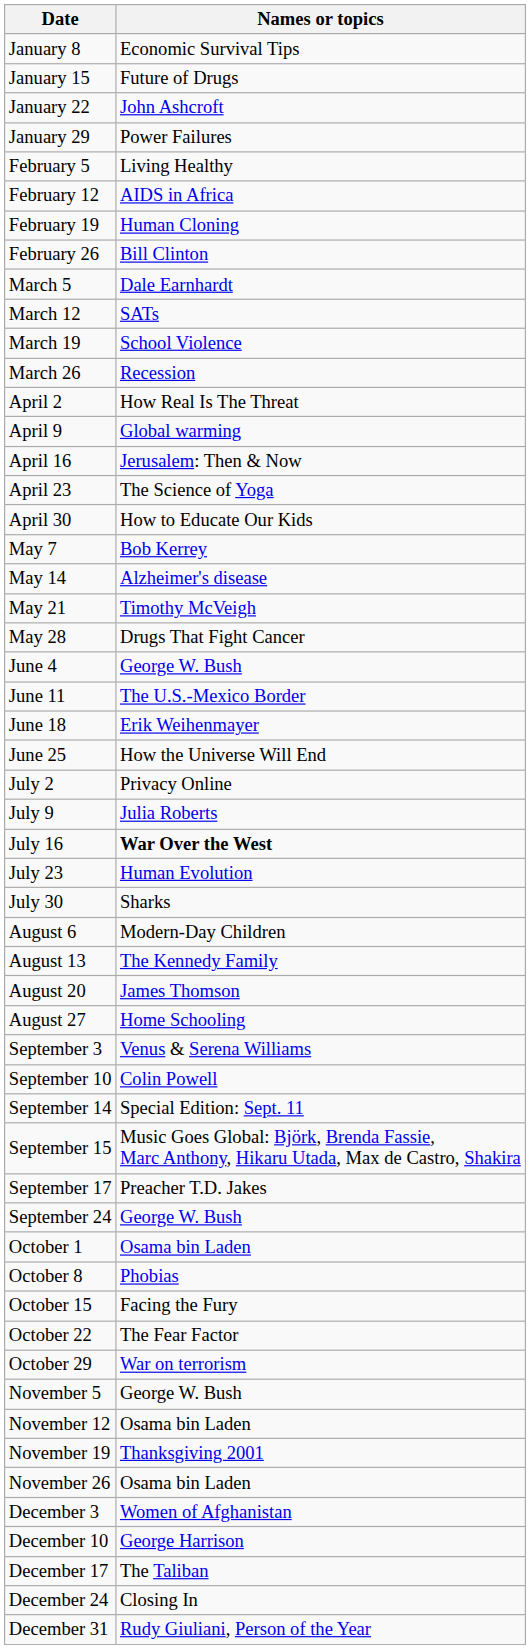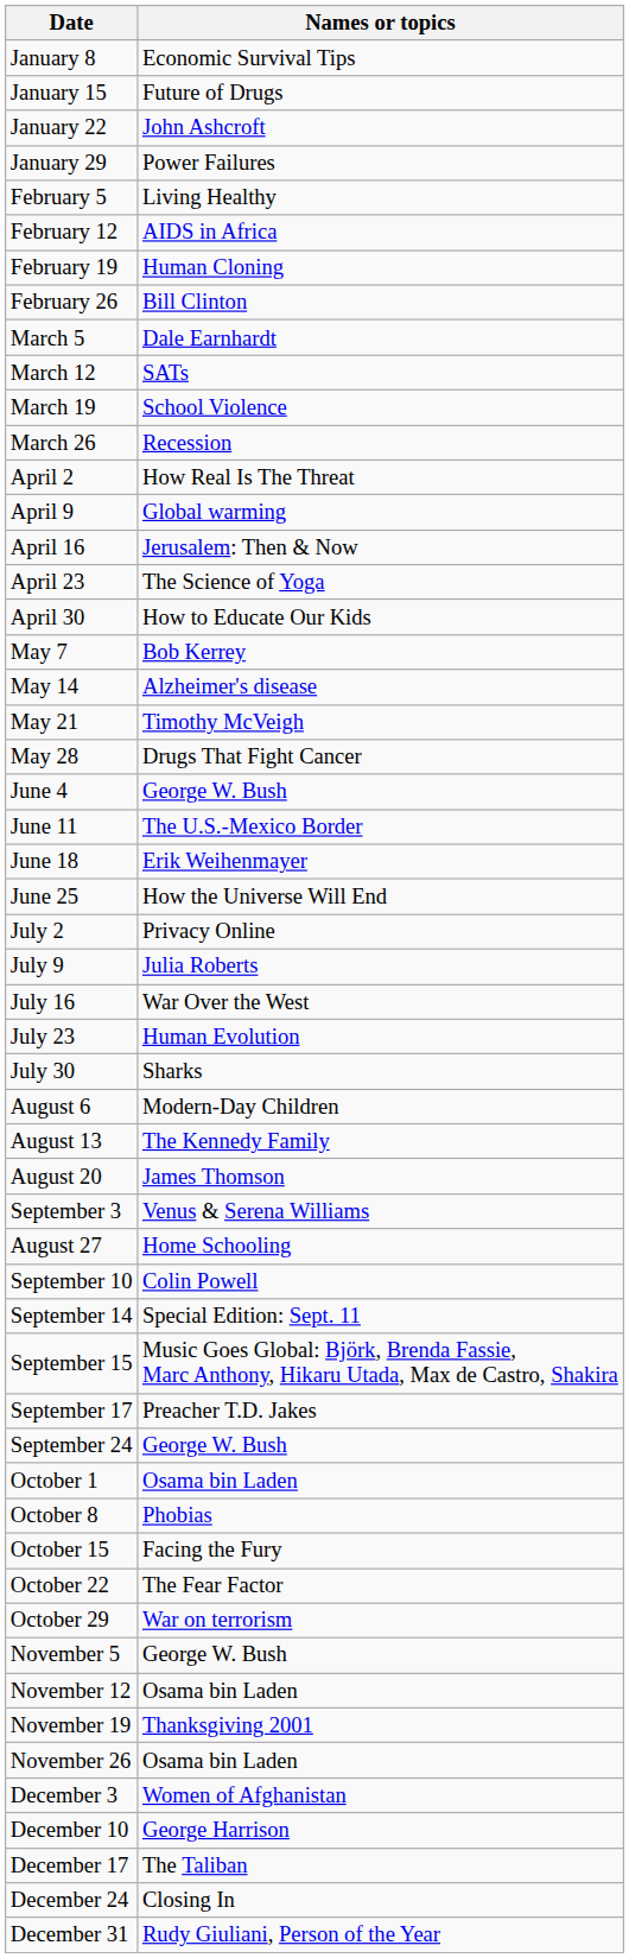July 16 | Names or topics: bold -> normal
rows swapped: August 27 <-> September 3
